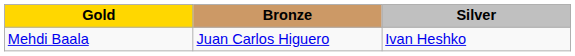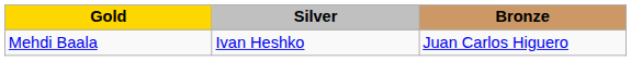columns swapped: Silver <-> Bronze
